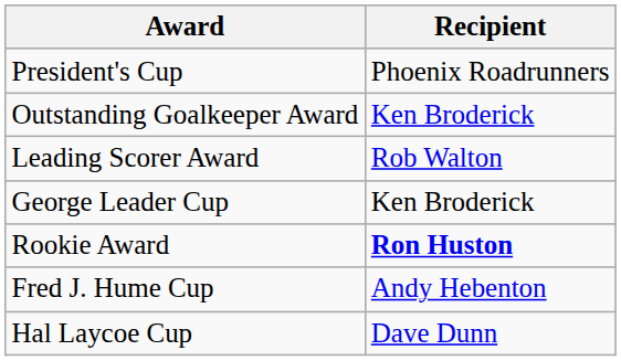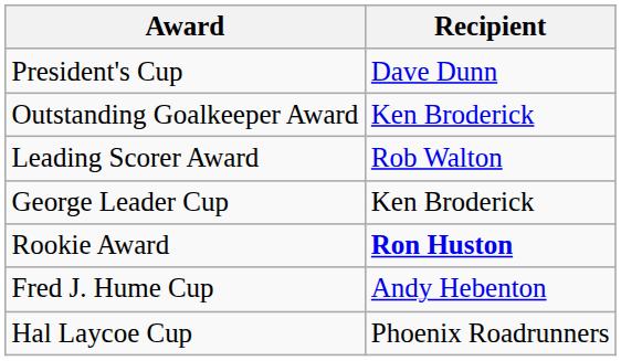President's Cup | Recipient: Phoenix Roadrunners -> Dave Dunn
Hal Laycoe Cup | Recipient: Dave Dunn -> Phoenix Roadrunners
